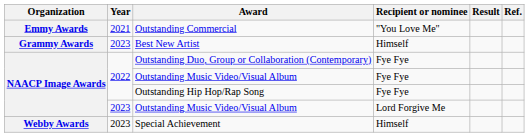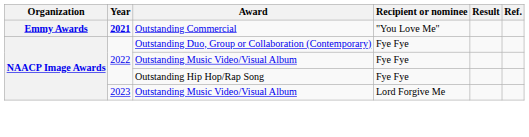Outstanding Commercial | Year: normal -> bold
- row: Grammy Awards | 2023 | Best New Artist | Himself
- row: Webby Awards | 2023 | Special Achievement | Himself
